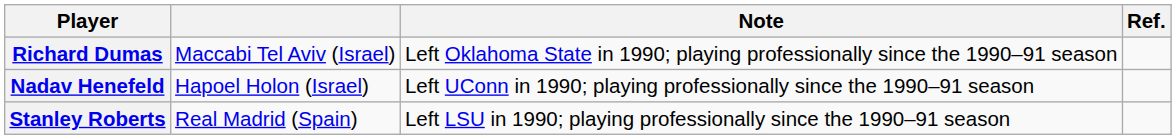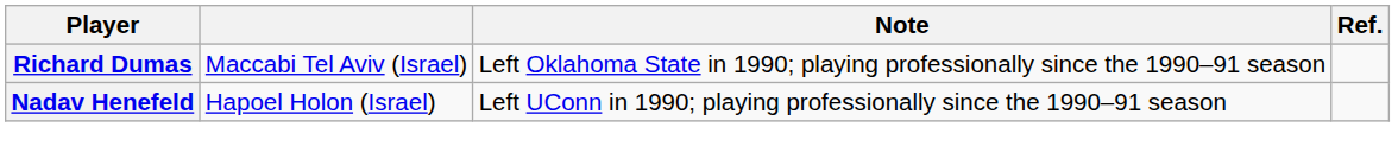- row: Stanley Roberts | Real Madrid (Spain) | Left LSU in 1990; playing professionally since the 1990–91 season
